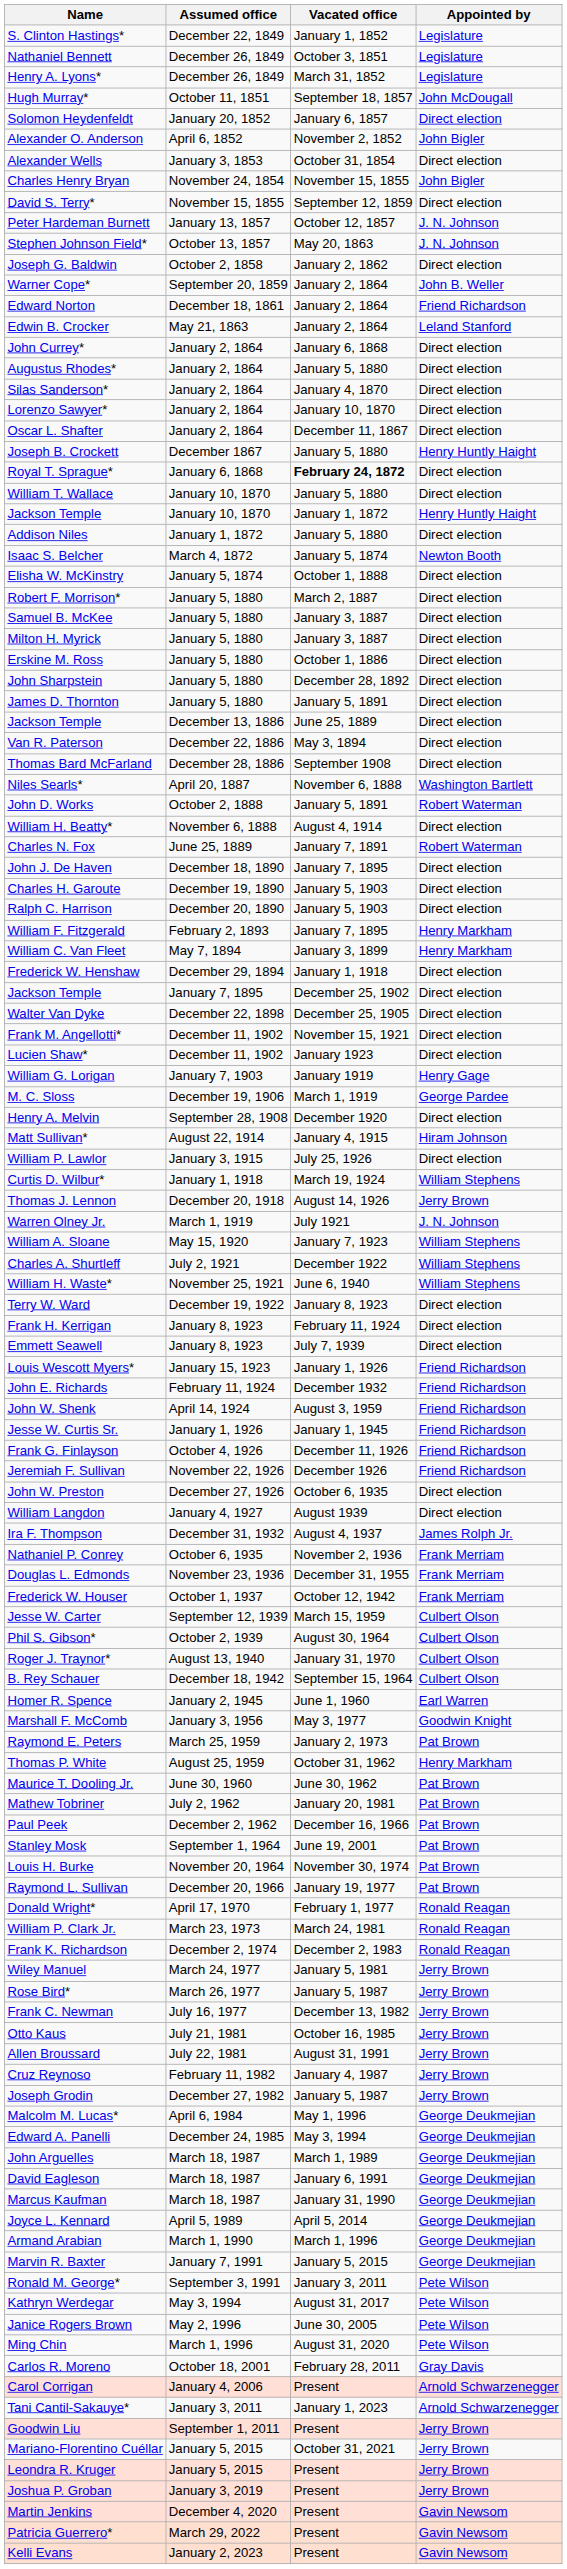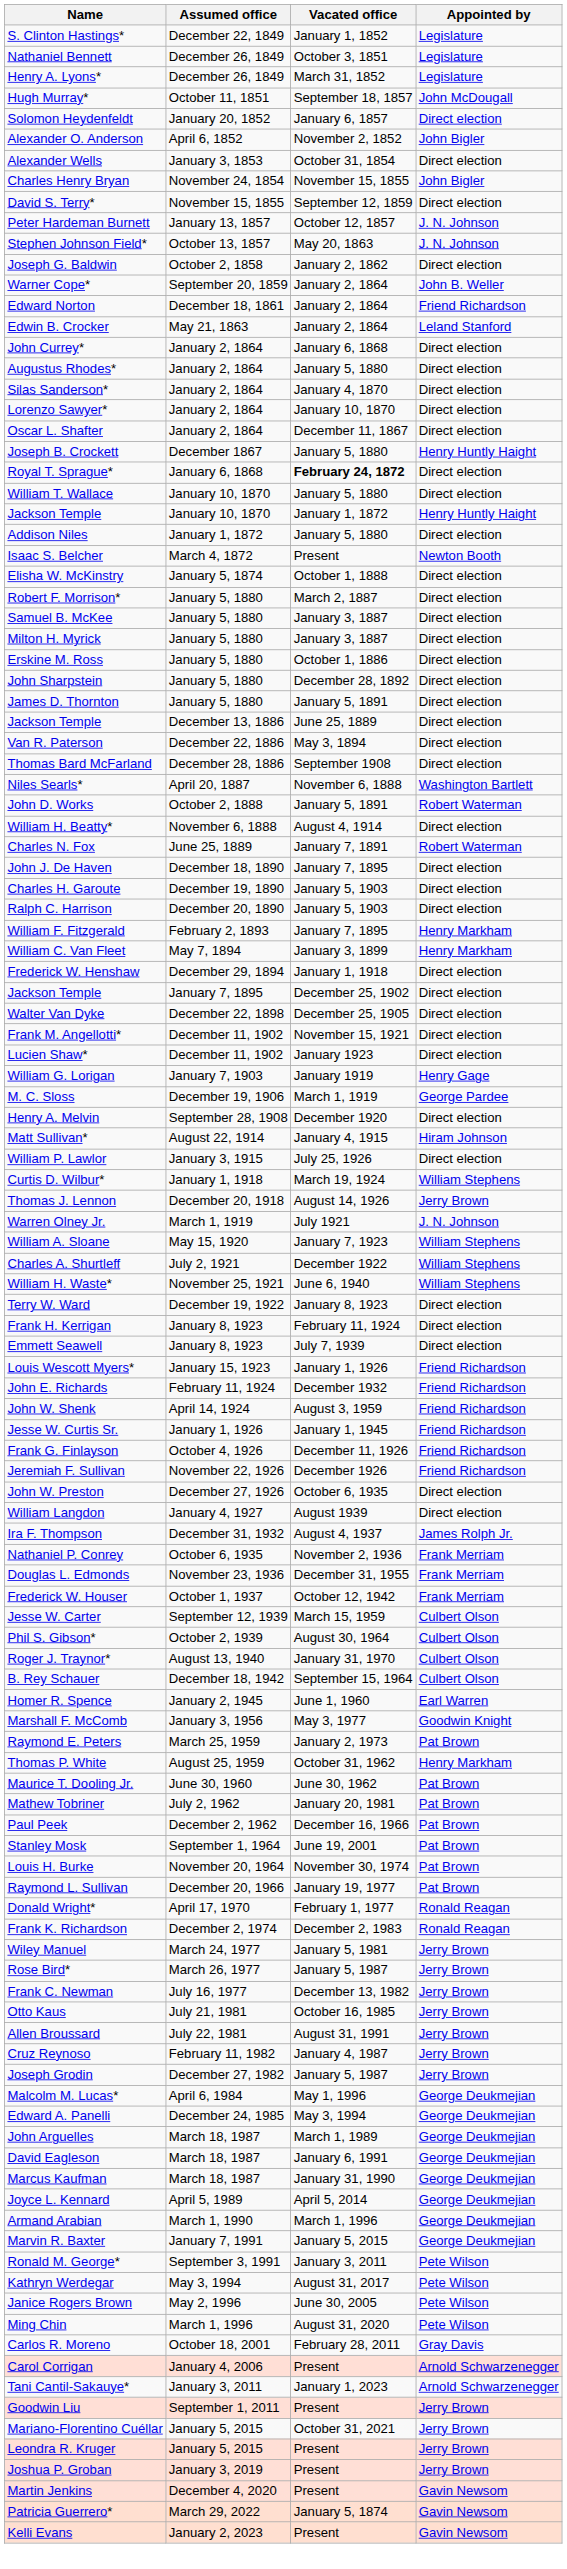Isaac S. Belcher | Vacated office: January 5, 1874 -> Present
- row: William P. Clark Jr. | March 23, 1973 | March 24, 1981 | Ronald Reagan
Patricia Guerrero* | Vacated office: Present -> January 5, 1874
